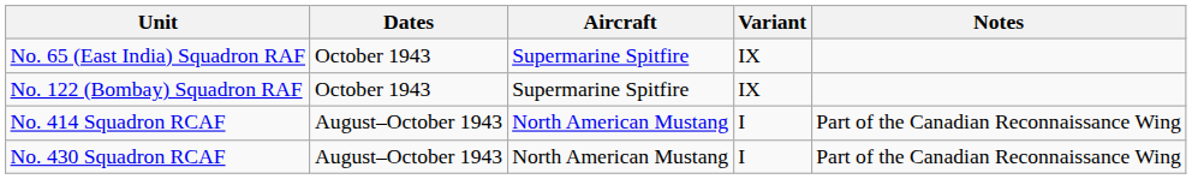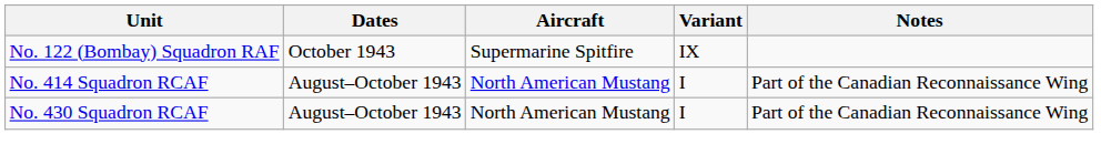- row: No. 65 (East India) Squadron RAF | October 1943 | Supermarine Spitfire | IX
